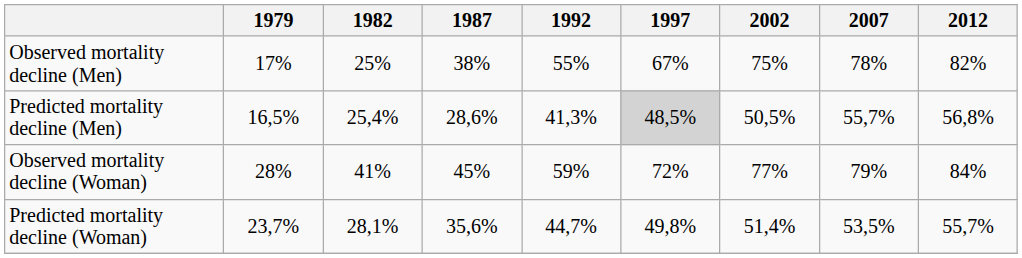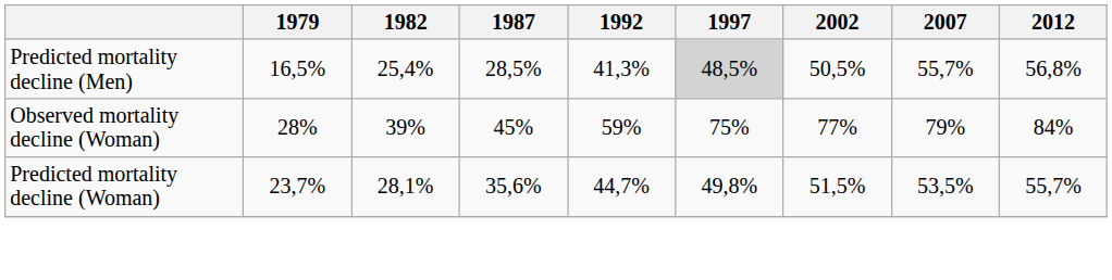- row: Observed mortality decline (Men) | 17% | 25% | 38% | 55% | 67% | 75% | 78% | 82%
Predicted mortality decline (Men) | 1987: 28,6% -> 28,5%
Observed mortality decline (Woman) | 1982: 41% -> 39%
Observed mortality decline (Woman) | 1997: 72% -> 75%
Predicted mortality decline (Woman) | 2002: 51,4% -> 51,5%
